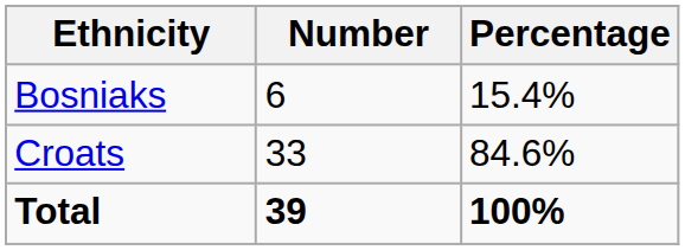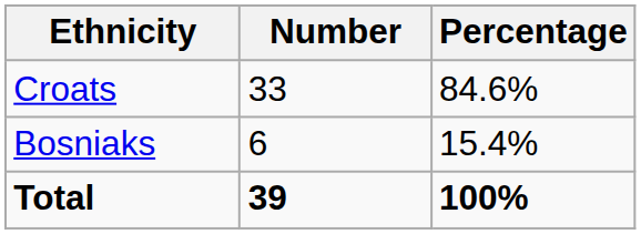rows swapped: Croats <-> Bosniaks
